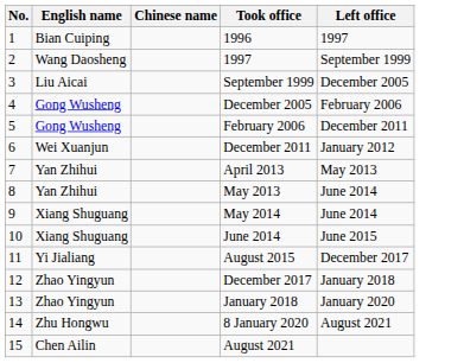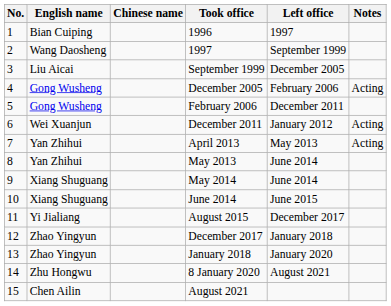+ column: Notes | Acting | Acting | Acting
